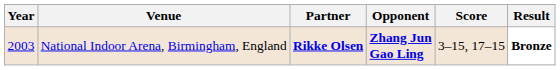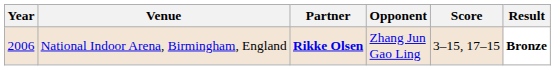National Indoor Arena, Birmingham, England | Year: 2003 -> 2006
National Indoor Arena, Birmingham, England | Opponent: bold -> normal
